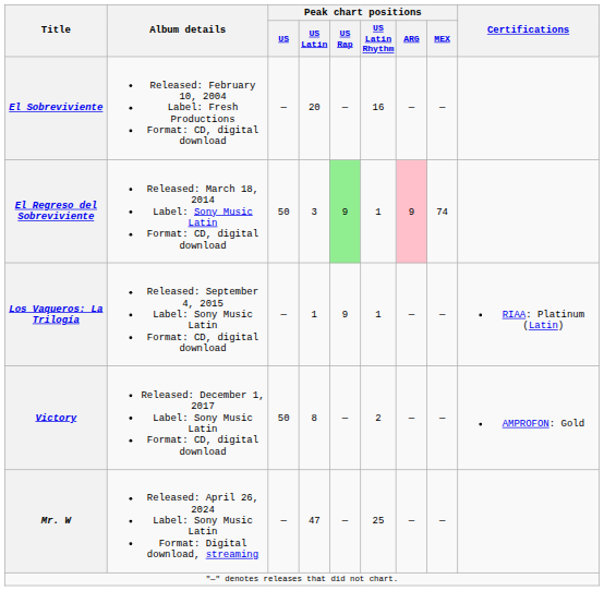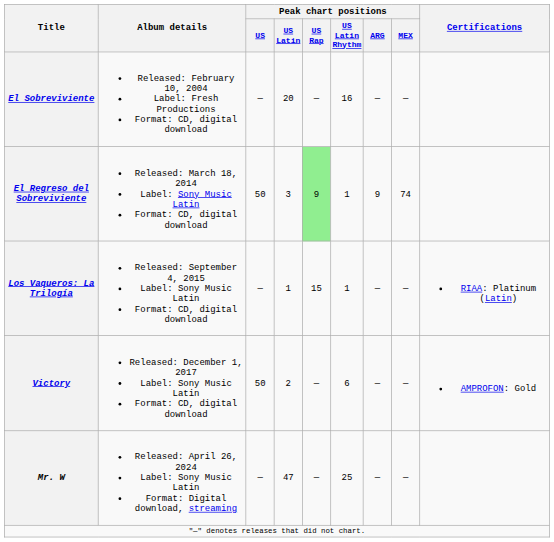El Regreso del Sobreviviente | Peak chart positions / ARG: pink background -> no background
Los Vaqueros: La Trilogía | Peak chart positions / US Rap: 9 -> 15
Victory | Peak chart positions / US Latin: 8 -> 2
Victory | Peak chart positions / US Latin Rhythm: 2 -> 6
